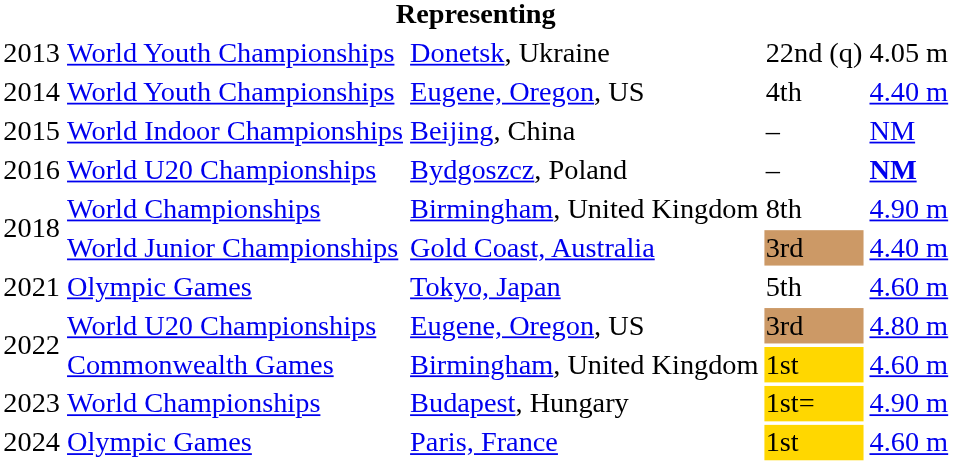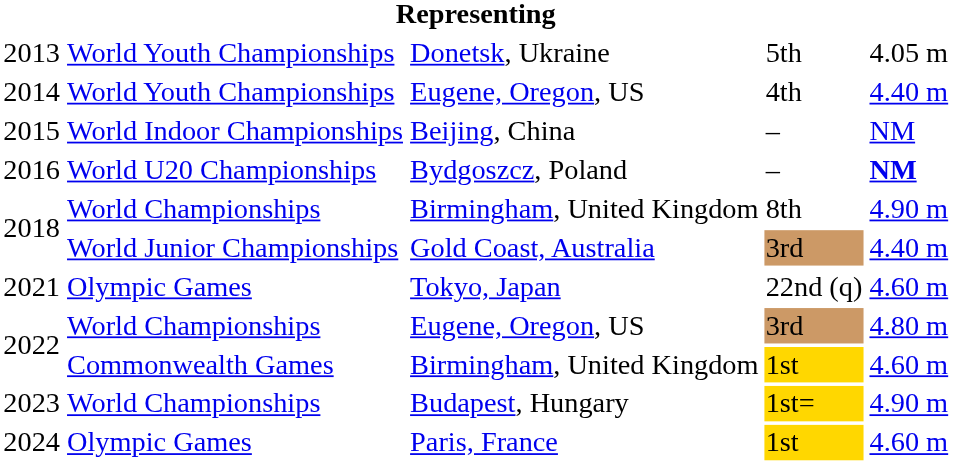2013 | column 4: 22nd (q) -> 5th
2021 | column 4: 5th -> 22nd (q)
2022 / Eugene, Oregon, US | column 2: World U20 Championships -> World Championships
